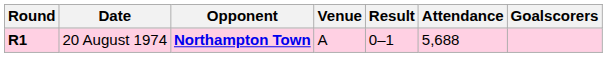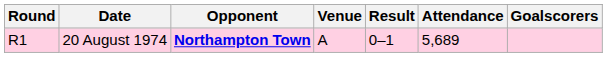20 August 1974 | Round: bold -> normal
20 August 1974 | Attendance: 5,688 -> 5,689
